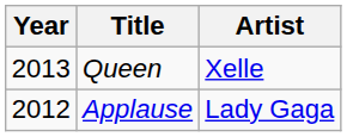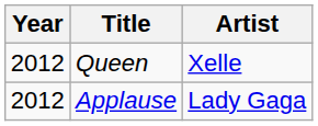Queen | Year: 2013 -> 2012
